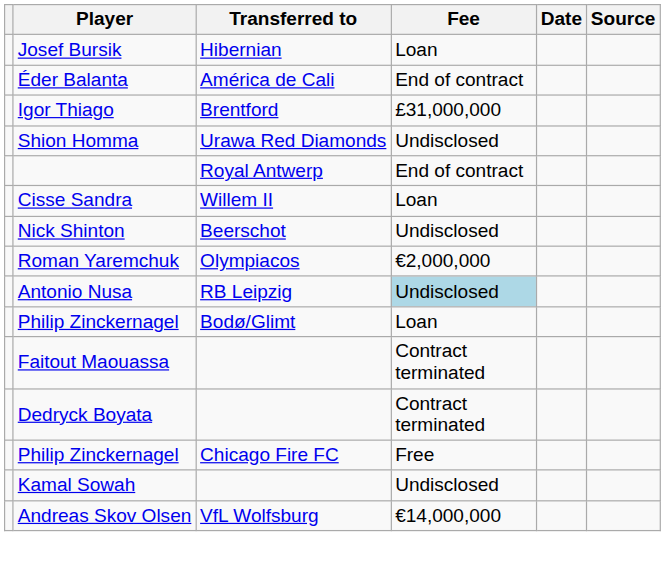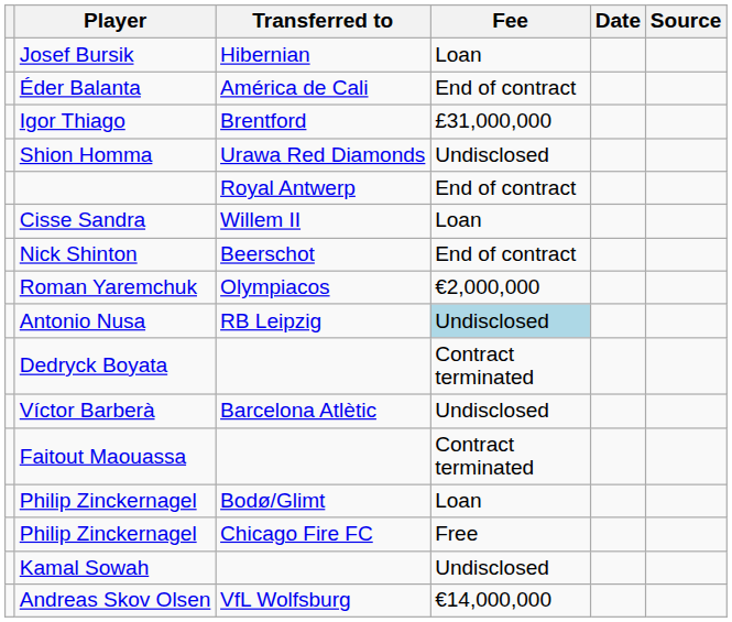Nick Shinton | Fee: Undisclosed -> End of contract
rows swapped: Philip Zinckernagel / Bodø/Glimt <-> Dedryck Boyata
+ row: Víctor Barberà | Barcelona Atlètic | Undisclosed
